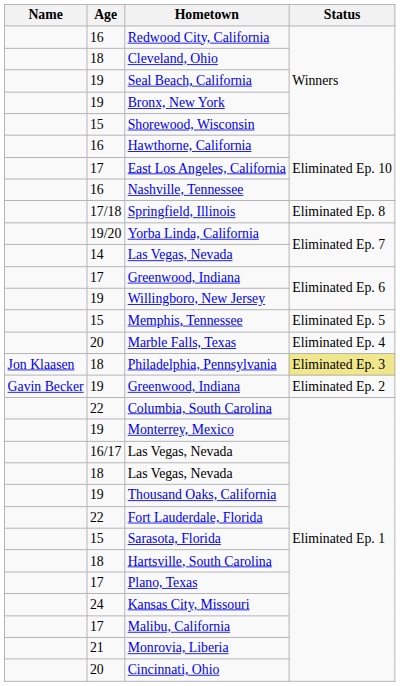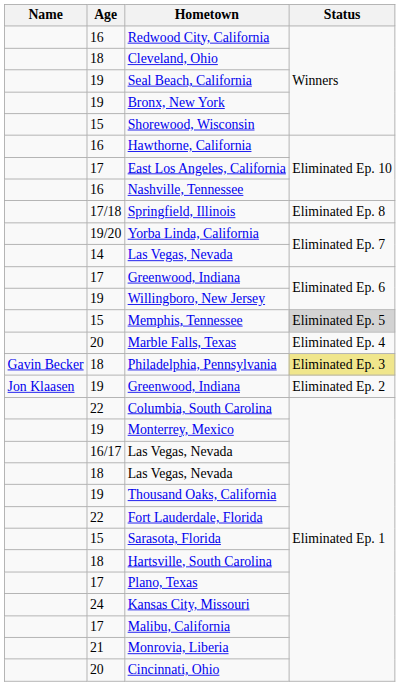Memphis, Tennessee | Status: no background -> lightgrey background
Philadelphia, Pennsylvania | Name: Jon Klaasen -> Gavin Becker
19 / Greenwood, Indiana | Name: Gavin Becker -> Jon Klaasen
